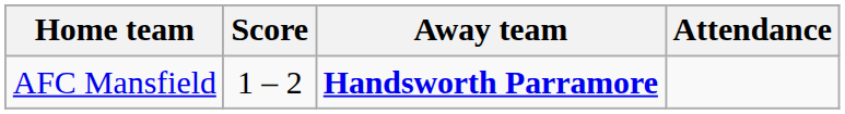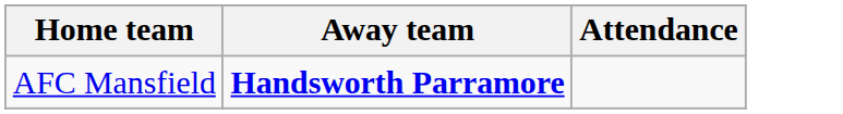- column: Score | 1 – 2
